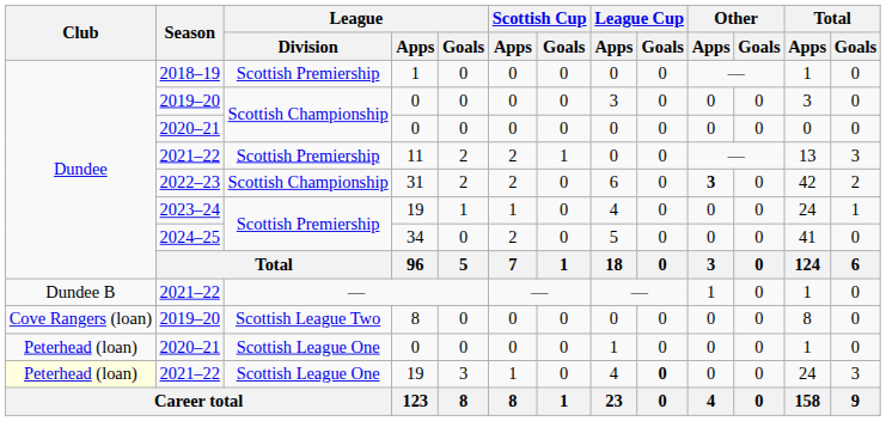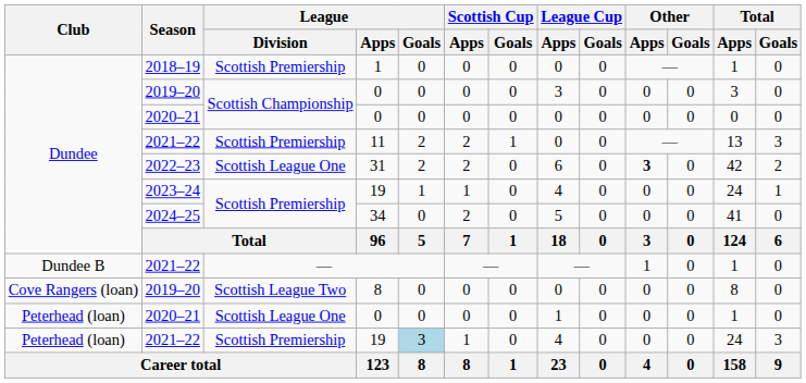31 | League / Division: Scottish Championship -> Scottish League One
2021–22 / 19 | Club: lightyellow background -> no background
2021–22 / 19 | League / Division: Scottish League One -> Scottish Premiership
2021–22 / 19 | League / Goals: no background -> lightblue background
2021–22 / 19 | League Cup / Goals: bold -> normal
